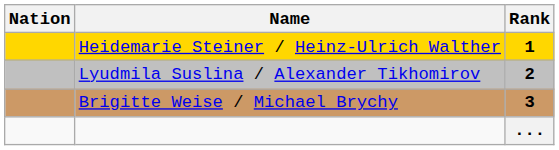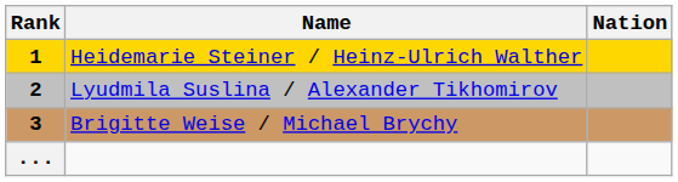columns swapped: Rank <-> Nation
